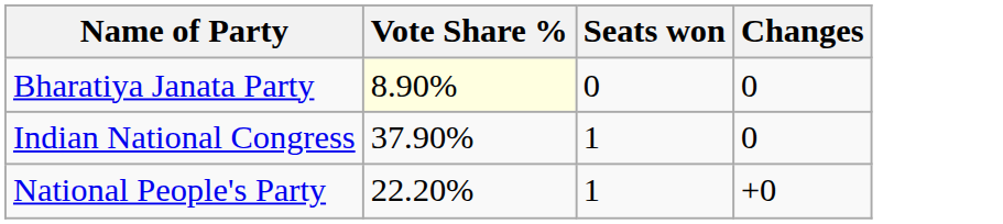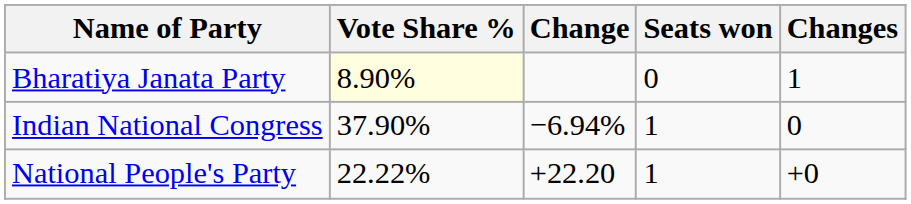+ column: Change | −6.94% | +22.20
Bharatiya Janata Party | Changes: 0 -> 1
National People's Party | Vote Share %: 22.20% -> 22.22%
